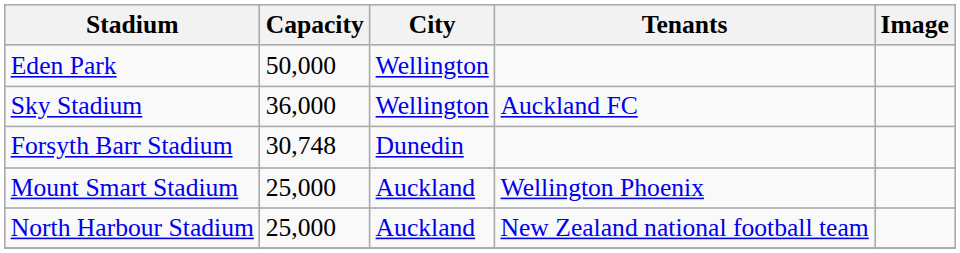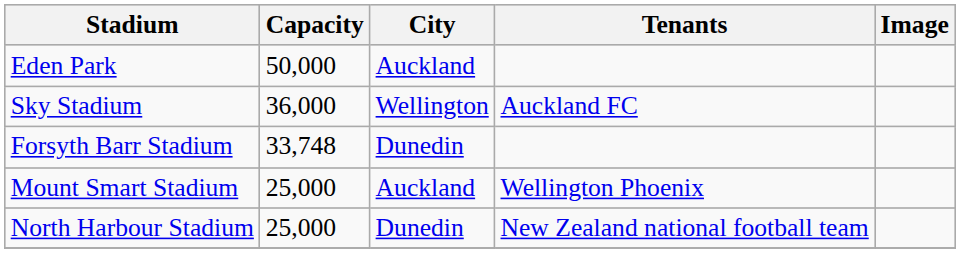Eden Park | City: Wellington -> Auckland
Forsyth Barr Stadium | Capacity: 30,748 -> 33,748
North Harbour Stadium | City: Auckland -> Dunedin
